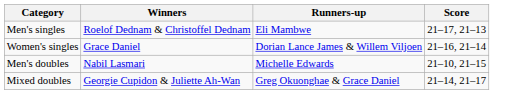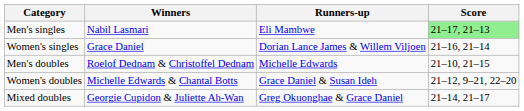Men's singles | Winners: Roelof Dednam & Christoffel Dednam -> Nabil Lasmari
Men's singles | Score: no background -> lightgreen background
Men's doubles | Winners: Nabil Lasmari -> Roelof Dednam & Christoffel Dednam
+ row: Women's doubles | Michelle Edwards & Chantal Botts | Grace Daniel & Susan Ideh | 21–12, 9–21, 22–20
